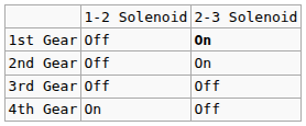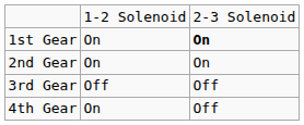1st Gear | column 2: Off -> On
2nd Gear | column 2: Off -> On
